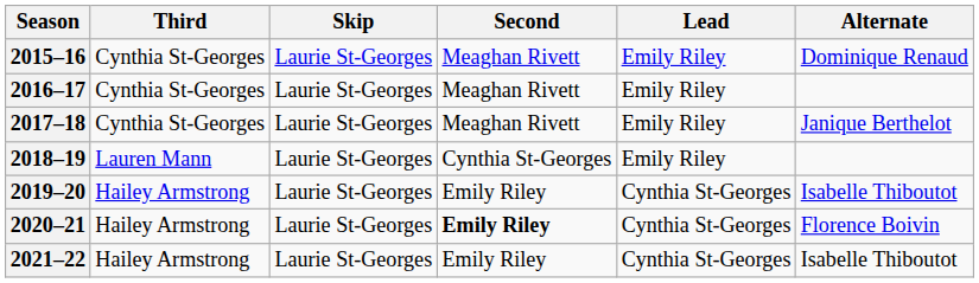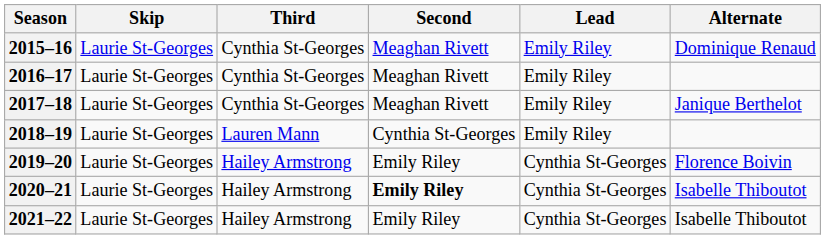columns swapped: Skip <-> Third
2019–20 | Alternate: Isabelle Thiboutot -> Florence Boivin
2020–21 | Alternate: Florence Boivin -> Isabelle Thiboutot
